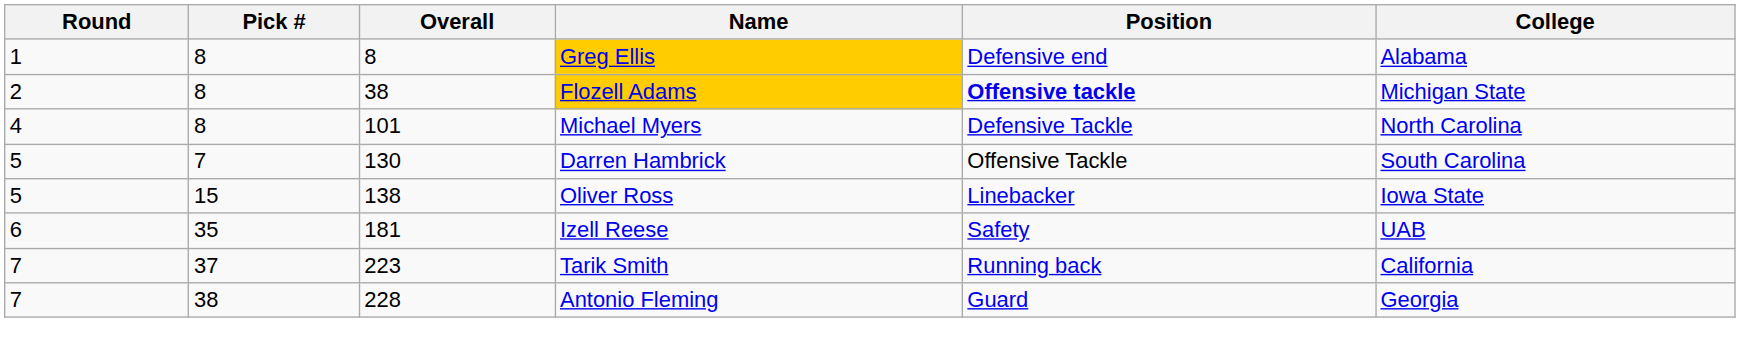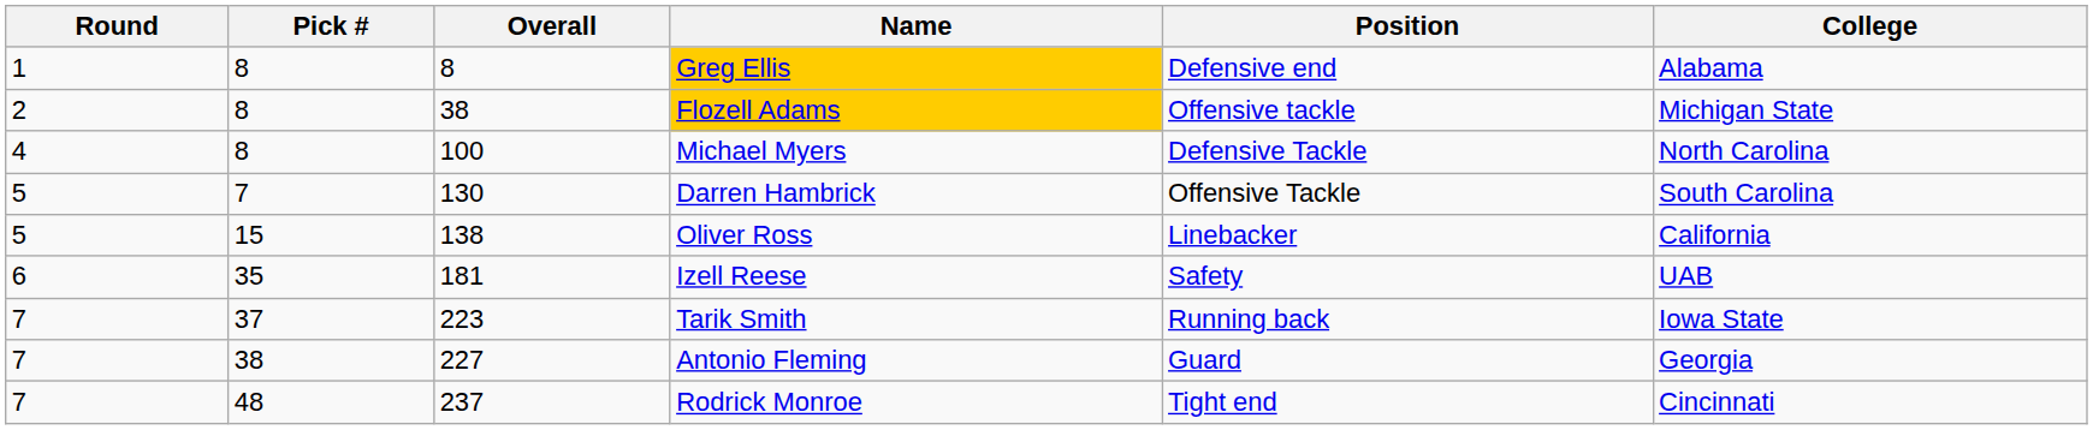Flozell Adams | Position: bold -> normal
Michael Myers | Overall: 101 -> 100
Oliver Ross | College: Iowa State -> California
Tarik Smith | College: California -> Iowa State
Antonio Fleming | Overall: 228 -> 227
+ row: 7 | 48 | 237 | Rodrick Monroe | Tight end | Cincinnati
